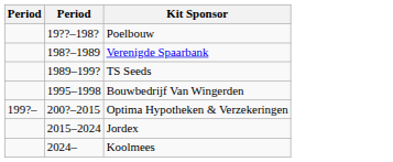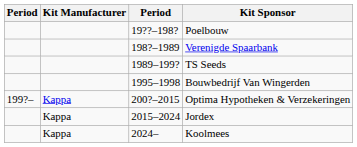+ column: Kit Manufacturer | Kappa | Kappa | Kappa
